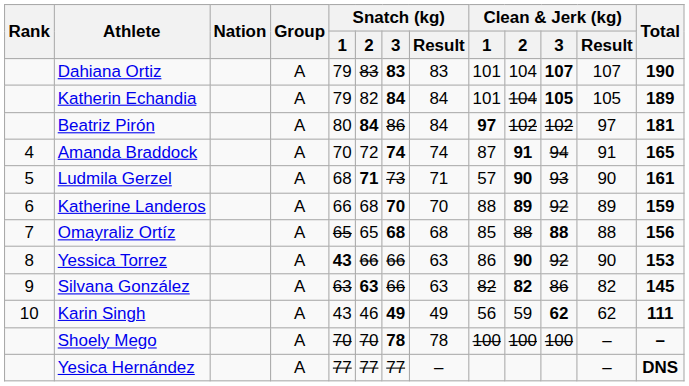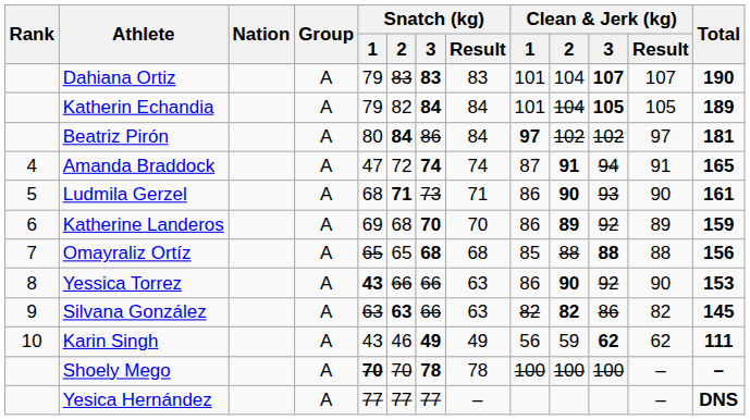Amanda Braddock | Snatch (kg) / 1: 70 -> 47
Ludmila Gerzel | Clean & Jerk (kg) / 1: 57 -> 86
Katherine Landeros | Snatch (kg) / 1: 66 -> 69
Katherine Landeros | Clean & Jerk (kg) / 1: 88 -> 86
Shoely Mego | Snatch (kg) / 1: normal -> bold
